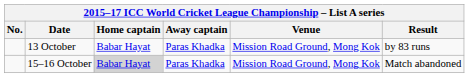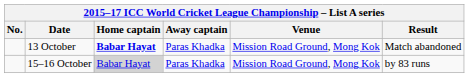13 October | Home captain: normal -> bold
13 October | Result: by 83 runs -> Match abandoned
15–16 October | Result: Match abandoned -> by 83 runs
